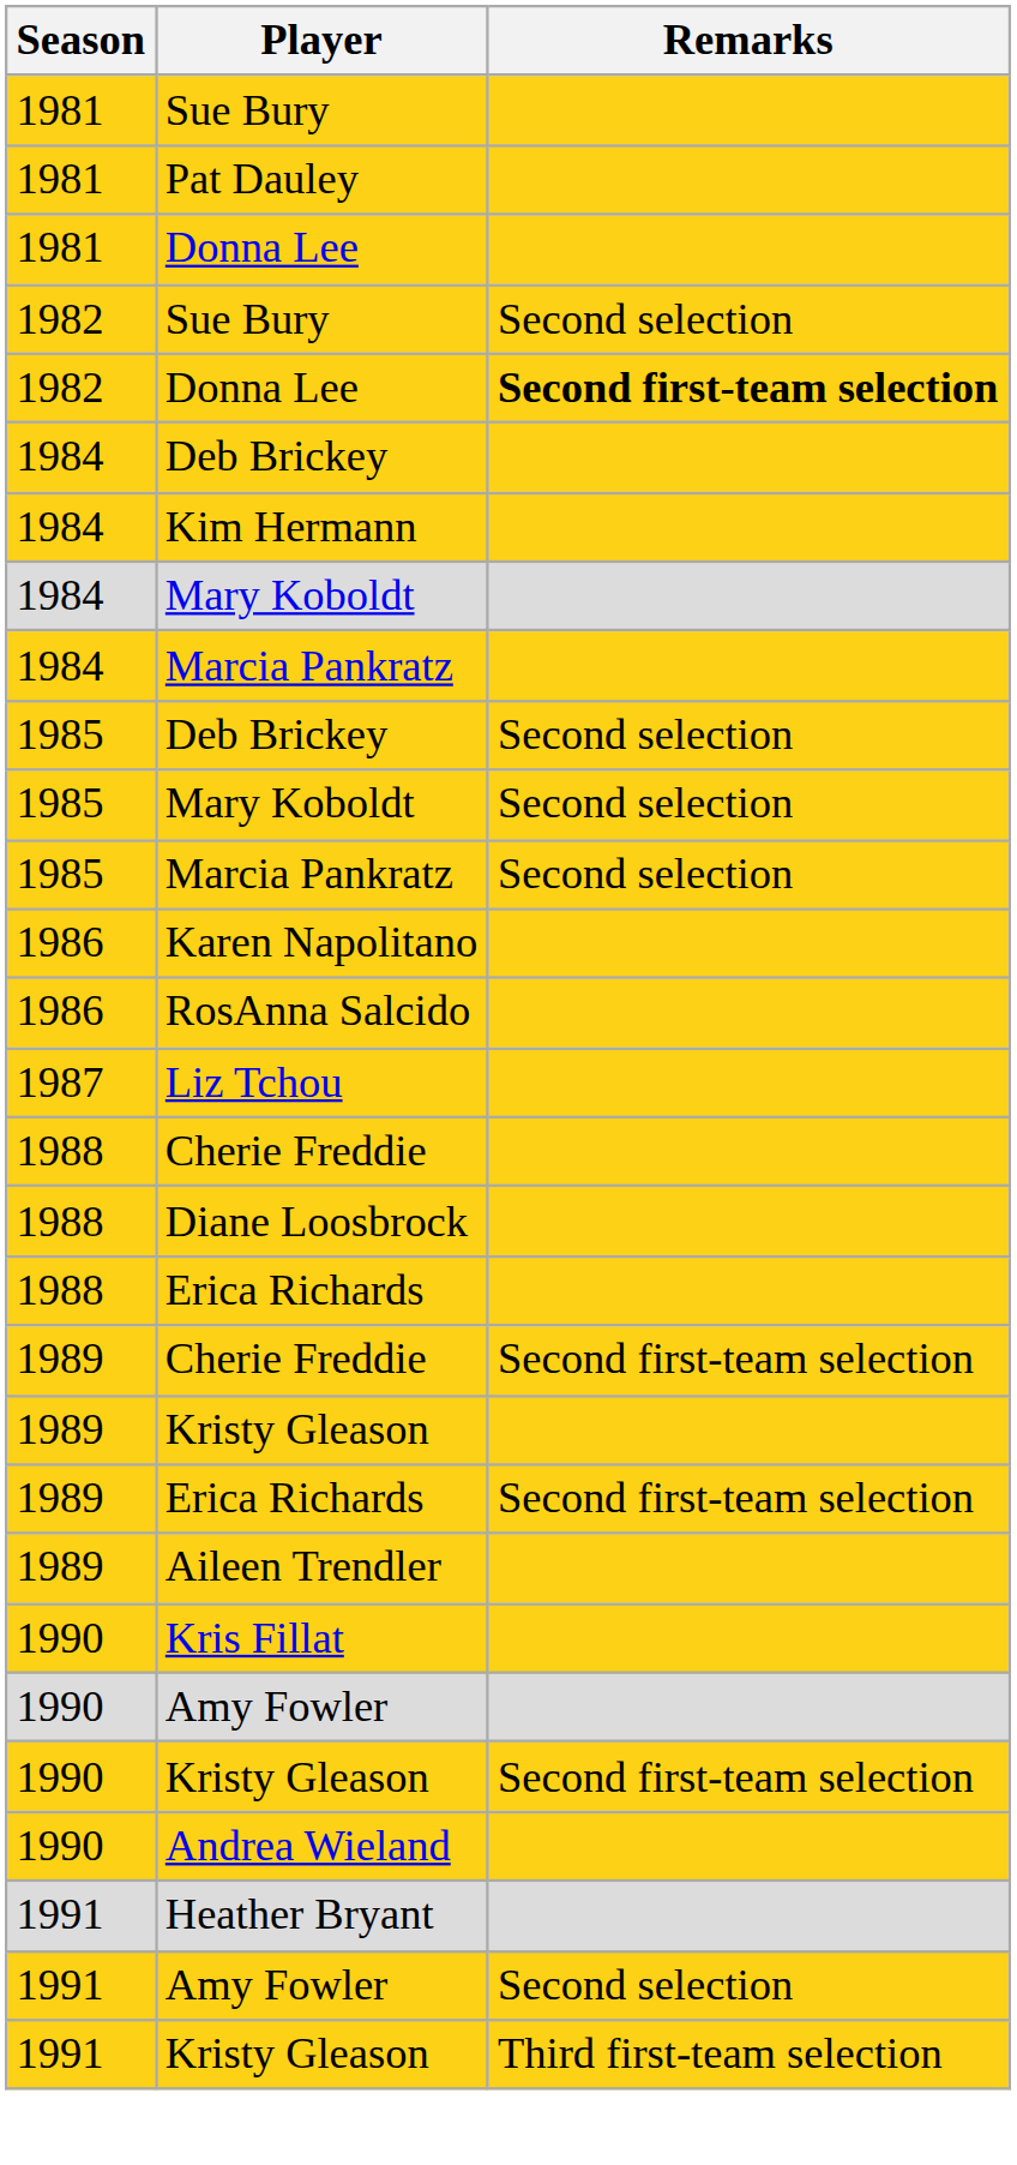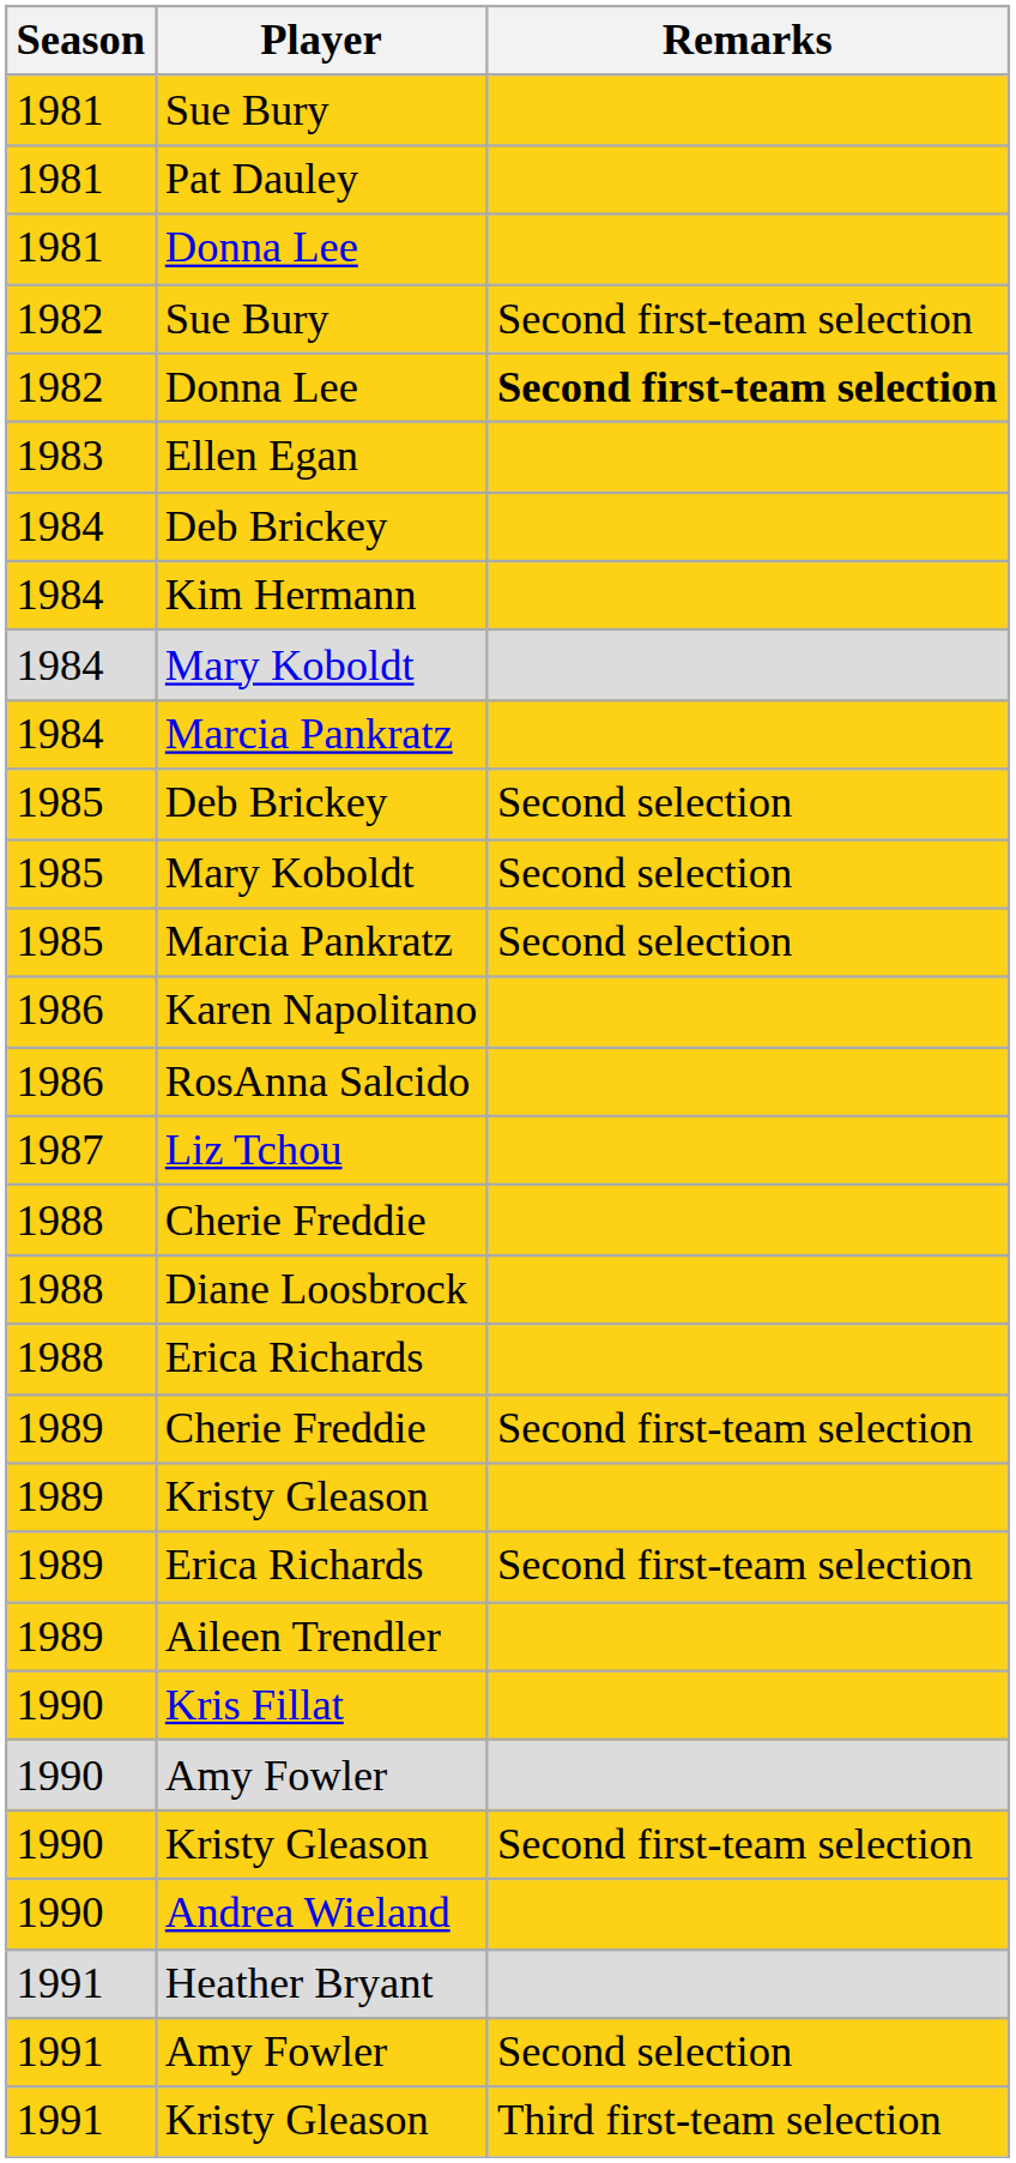1982 / Sue Bury | Remarks: Second selection -> Second first-team selection
+ row: 1983 | Ellen Egan
